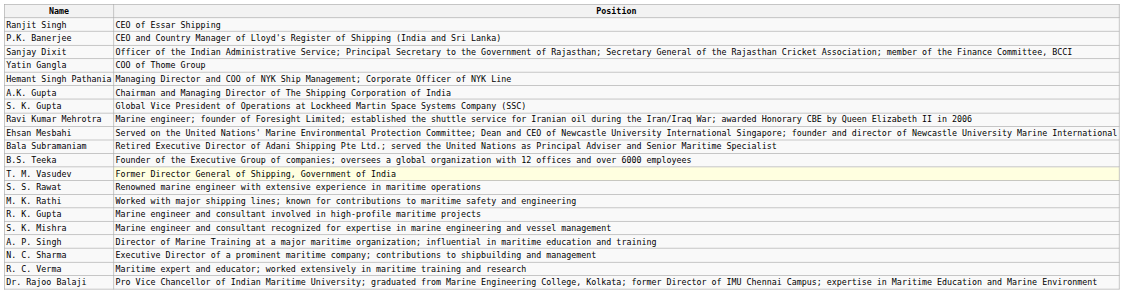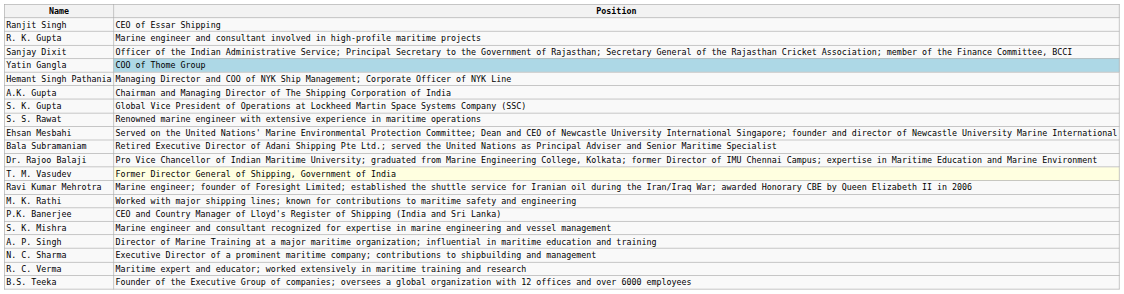rows swapped: P.K. Banerjee <-> R. K. Gupta
Yatin Gangla | Position: no background -> lightblue background
rows swapped: Ravi Kumar Mehrotra <-> S. S. Rawat
rows swapped: B.S. Teeka <-> Dr. Rajoo Balaji
